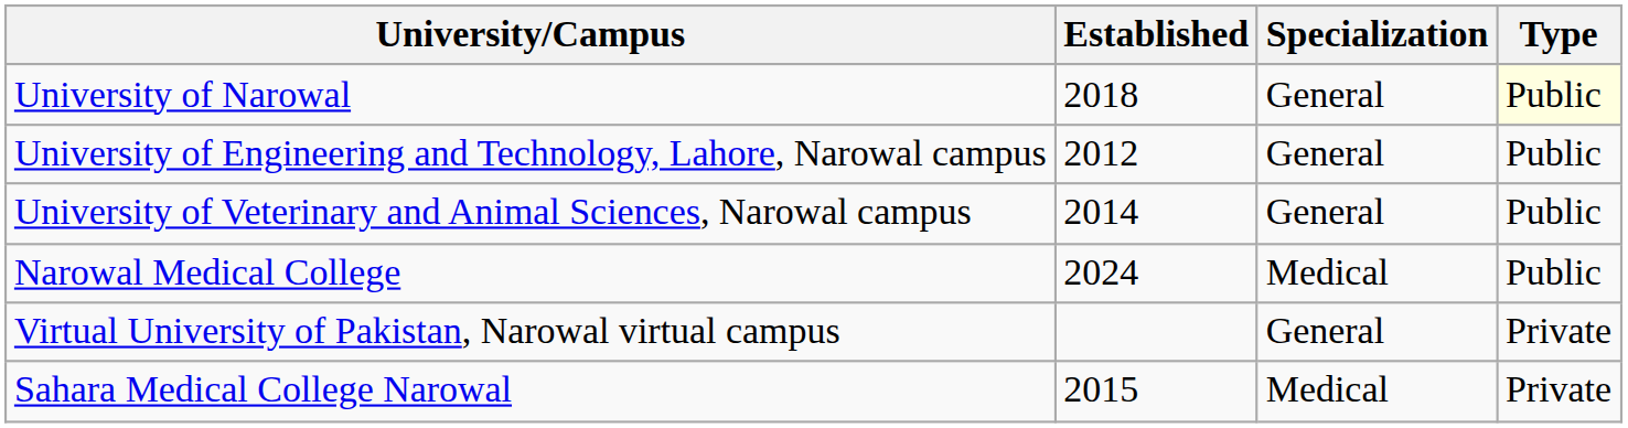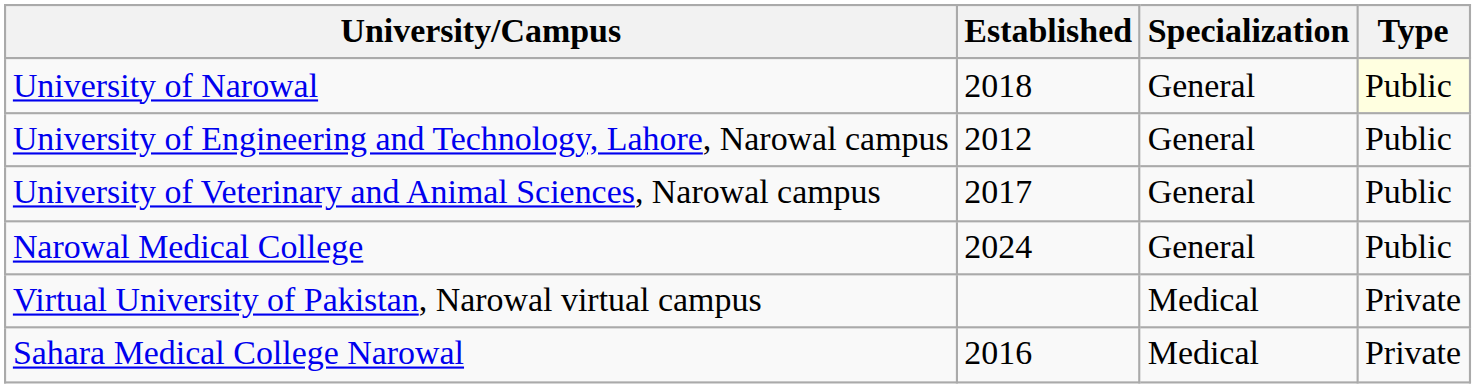University of Veterinary and Animal Sciences, Narowal campus | Established: 2014 -> 2017
Narowal Medical College | Specialization: Medical -> General
Virtual University of Pakistan, Narowal virtual campus | Specialization: General -> Medical
Sahara Medical College Narowal | Established: 2015 -> 2016
